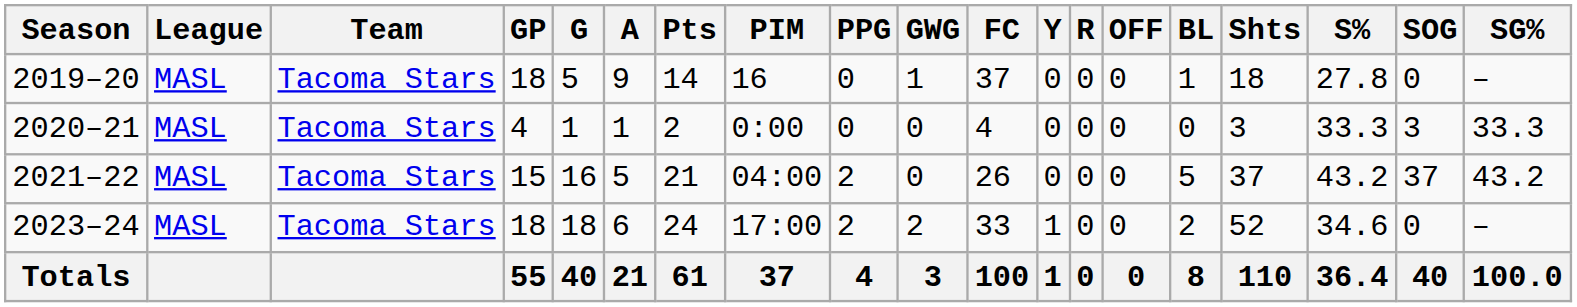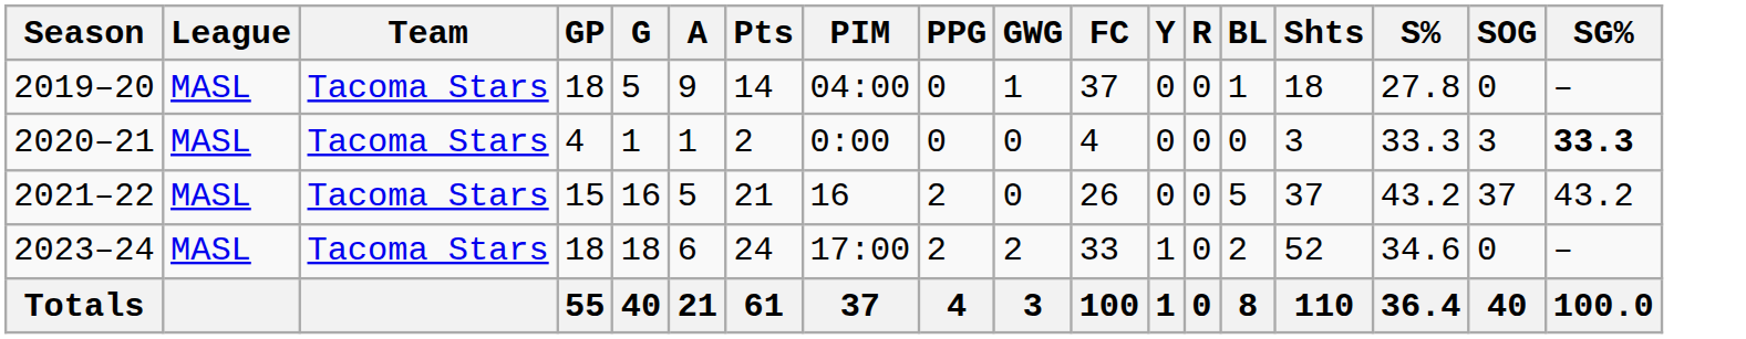- column: OFF | 0 | 0 | 0 | 0 | 0
2019–20 | PIM: 16 -> 04:00
2020–21 | SG%: normal -> bold
2021–22 | PIM: 04:00 -> 16
